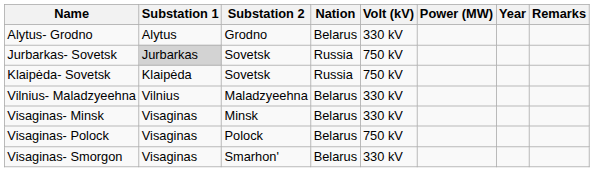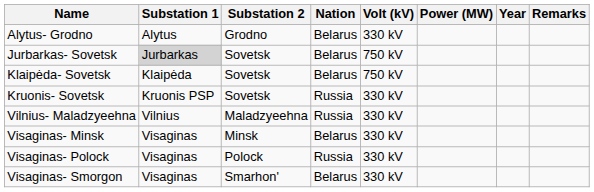Jurbarkas- Sovetsk | Nation: Russia -> Belarus
Klaipėda- Sovetsk | Nation: Russia -> Belarus
+ row: Kruonis- Sovetsk | Kruonis PSP | Sovetsk | Russia | 330 kV
Vilnius- Maladzyeehna | Nation: Belarus -> Russia
Visaginas- Polock | Nation: Belarus -> Russia
Visaginas- Polock | Volt (kV): 750 kV -> 330 kV
